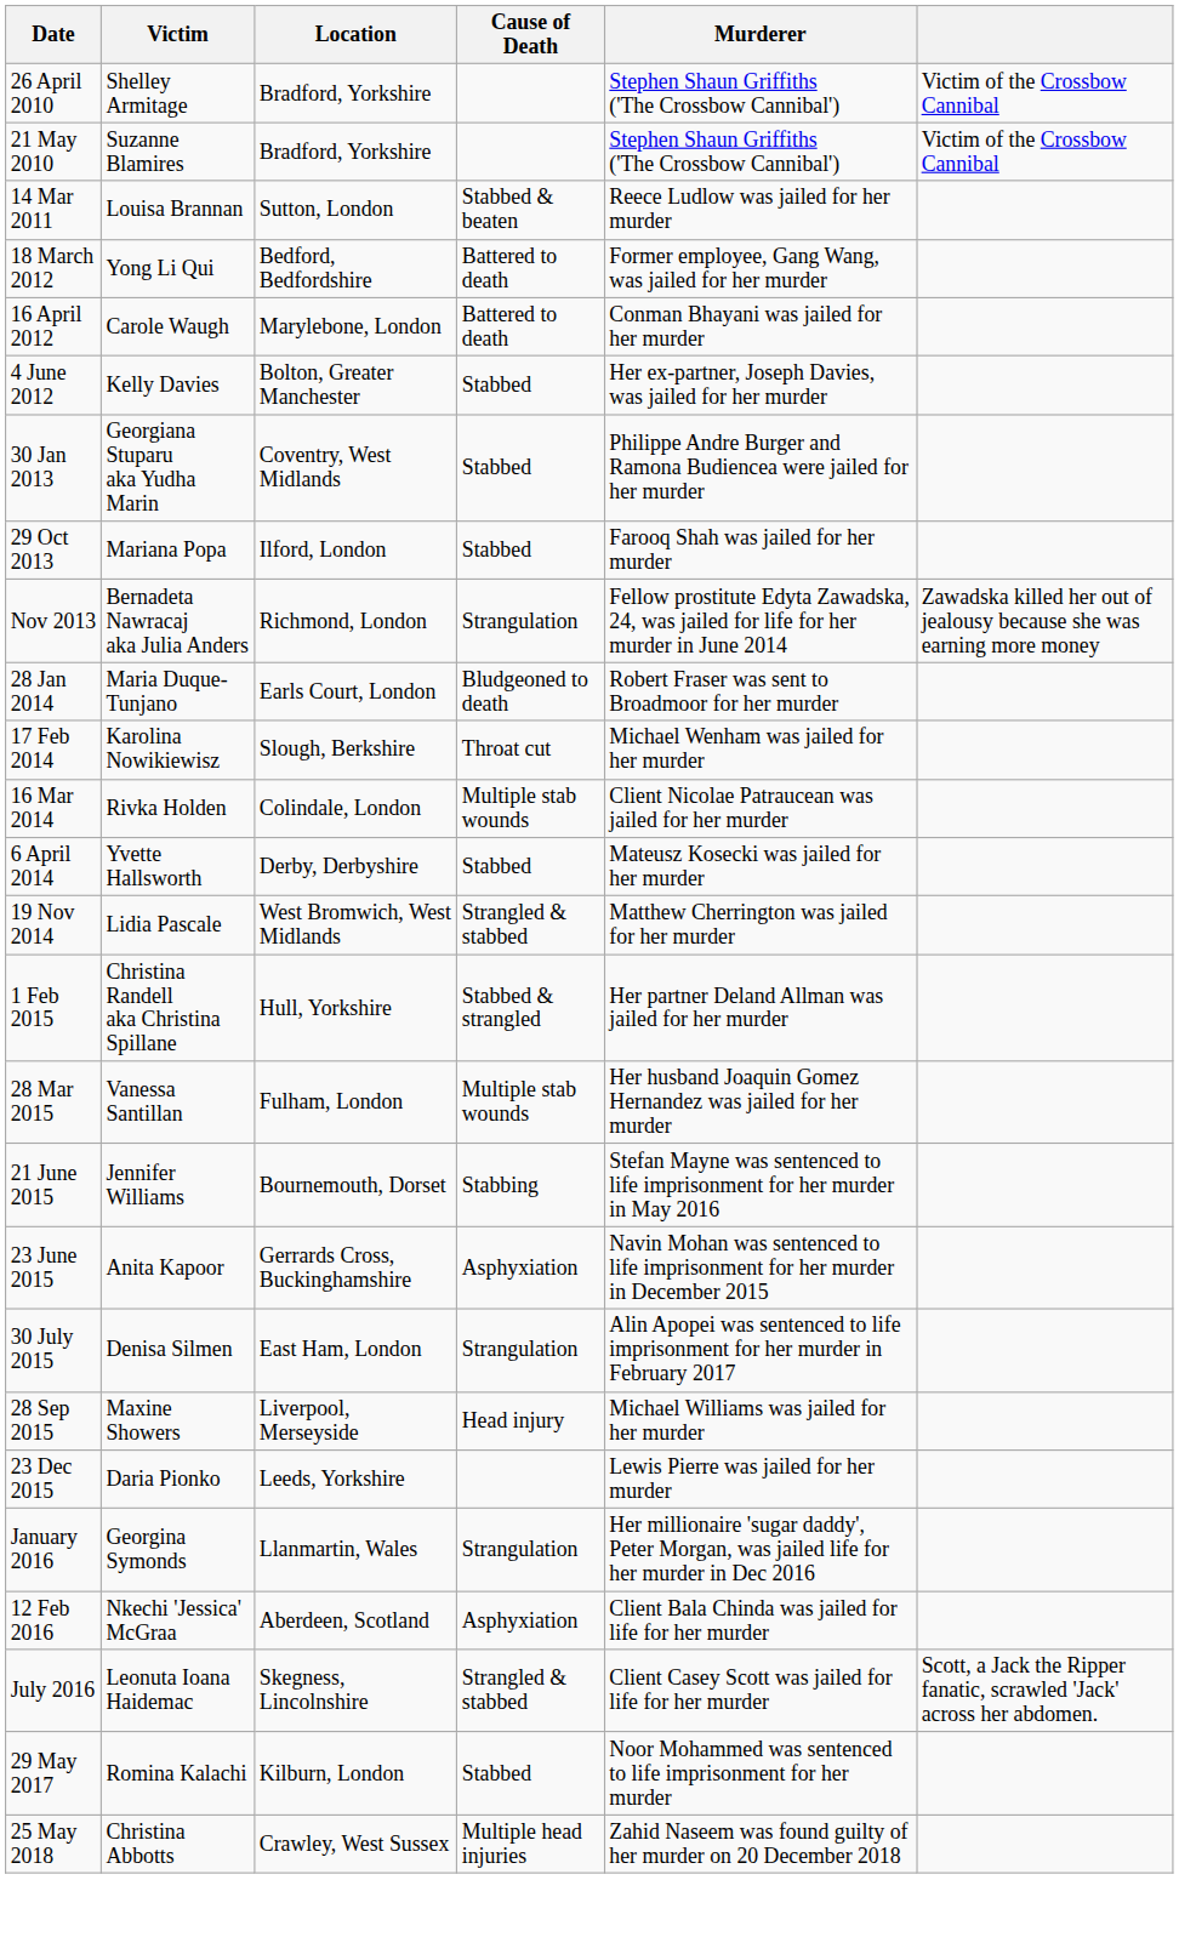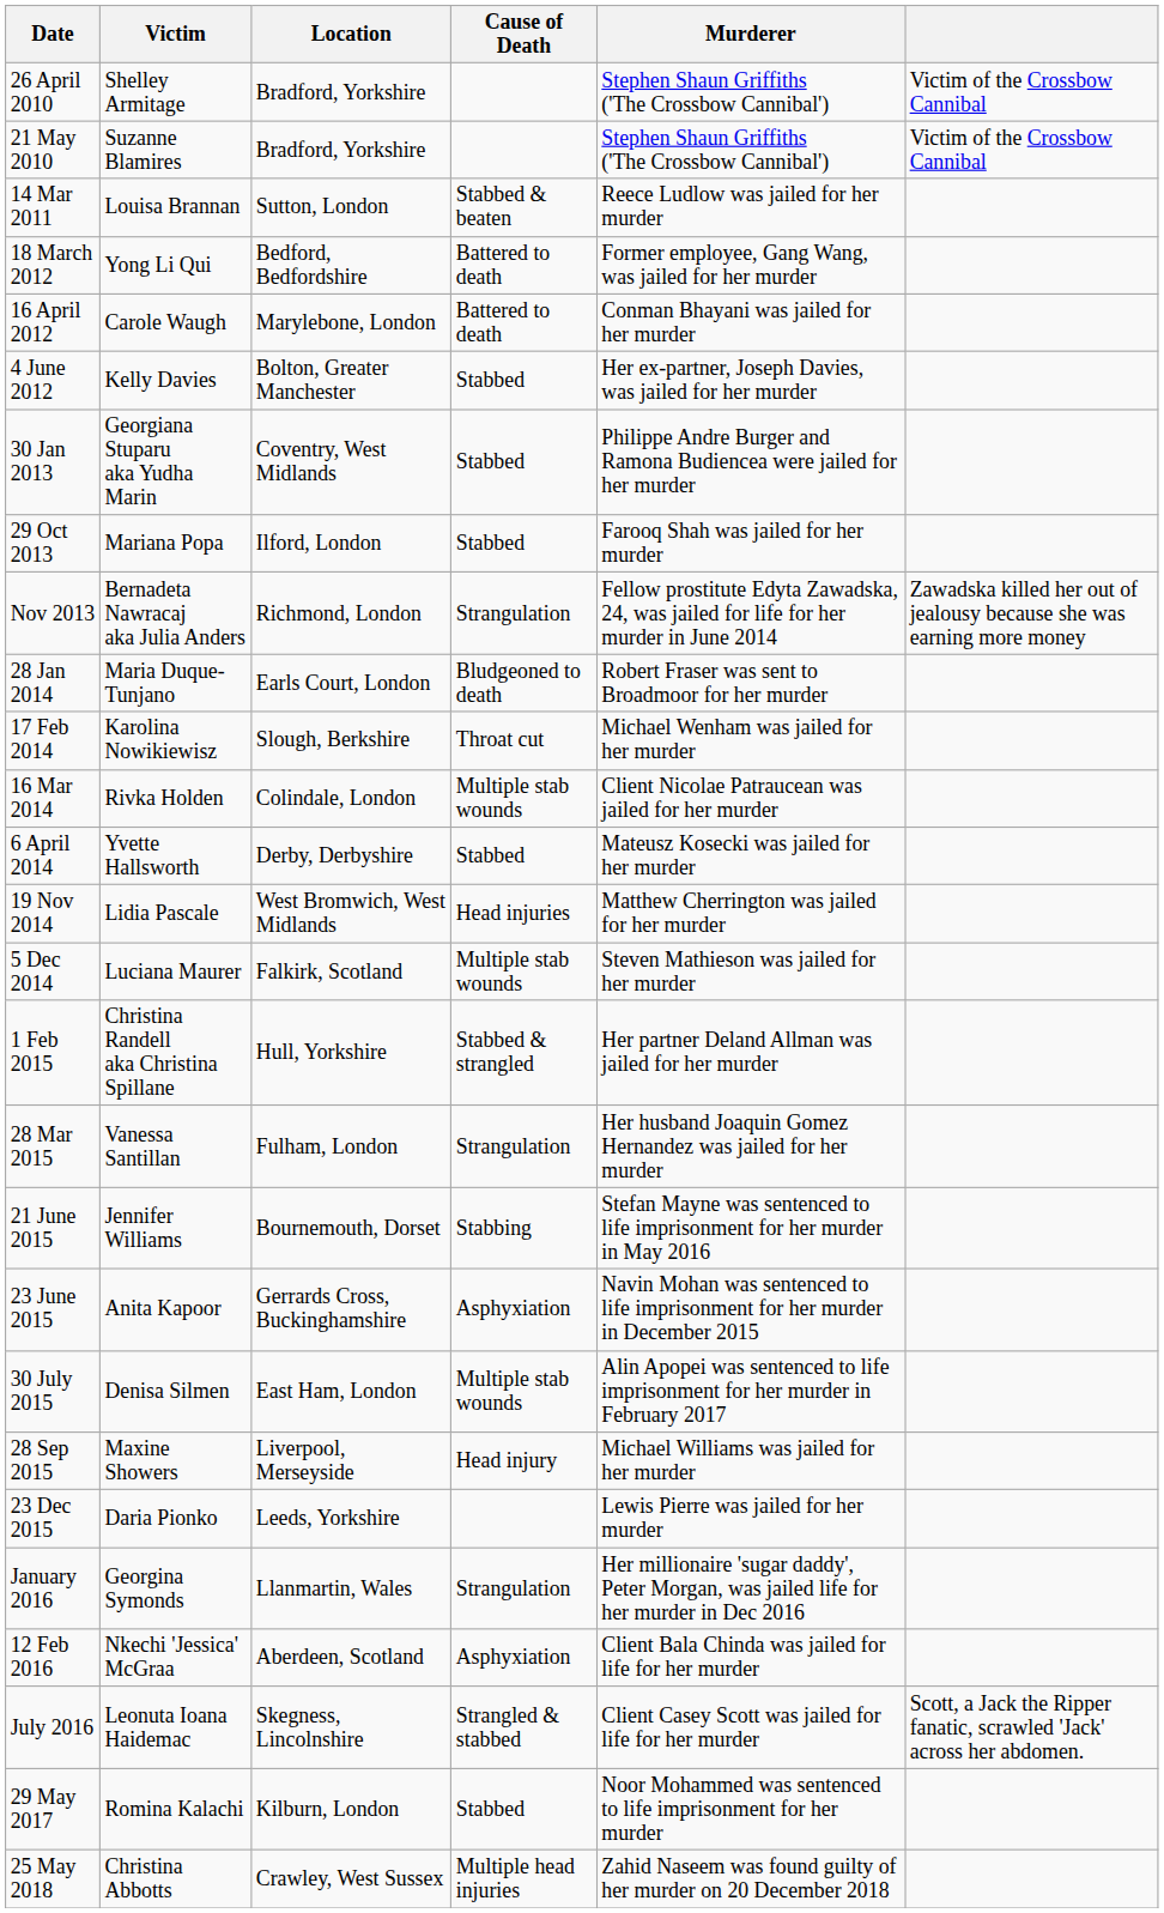19 Nov 2014 | Cause of Death: Strangled & stabbed -> Head injuries
+ row: 5 Dec 2014 | Luciana Maurer | Falkirk, Scotland | Multiple stab wounds | Steven Mathieson was jailed for her murder
28 Mar 2015 | Cause of Death: Multiple stab wounds -> Strangulation
30 July 2015 | Cause of Death: Strangulation -> Multiple stab wounds
